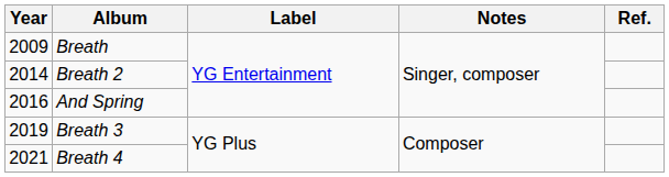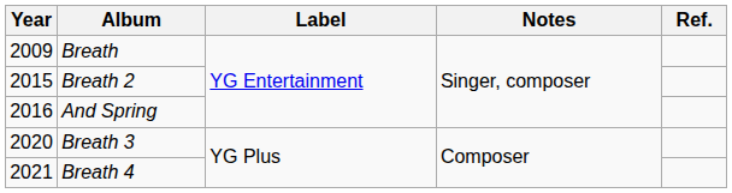Breath 2 | Year: 2014 -> 2015
Breath 3 | Year: 2019 -> 2020
